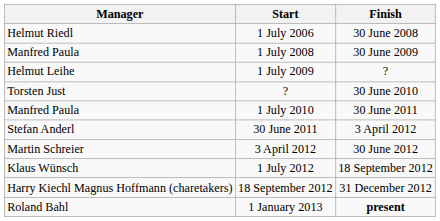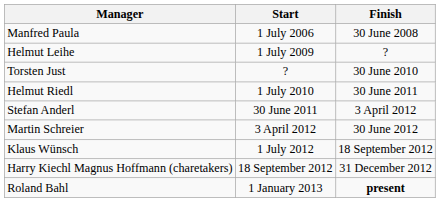1 July 2006 | Manager: Helmut Riedl -> Manfred Paula
- row: Manfred Paula | 1 July 2008 | 30 June 2009
1 July 2010 | Manager: Manfred Paula -> Helmut Riedl
